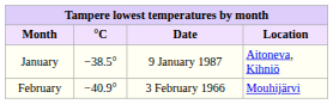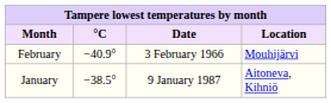rows swapped: January <-> February
